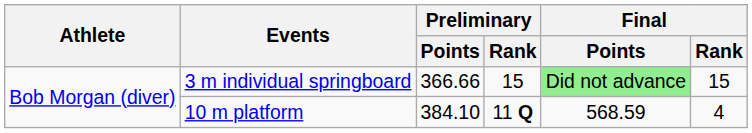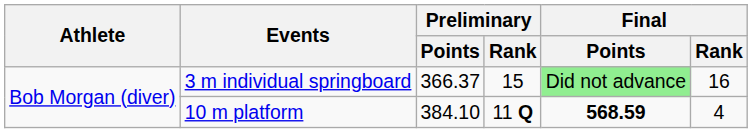3 m individual springboard | Preliminary / Points: 366.66 -> 366.37
3 m individual springboard | Final / Rank: 15 -> 16
10 m platform | Final / Points: normal -> bold
